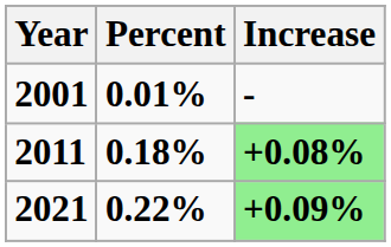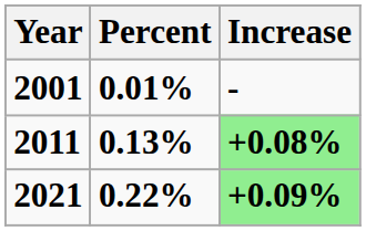2011 | Percent: 0.18% -> 0.13%
